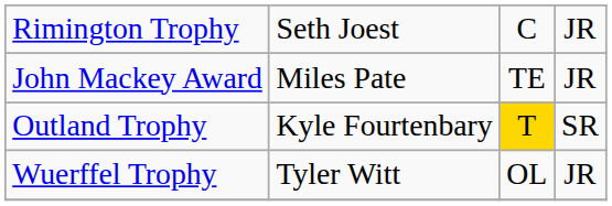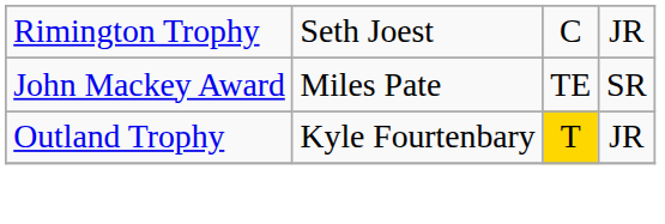John Mackey Award | column 4: JR -> SR
Outland Trophy | column 4: SR -> JR
- row: Wuerffel Trophy | Tyler Witt | OL | JR
